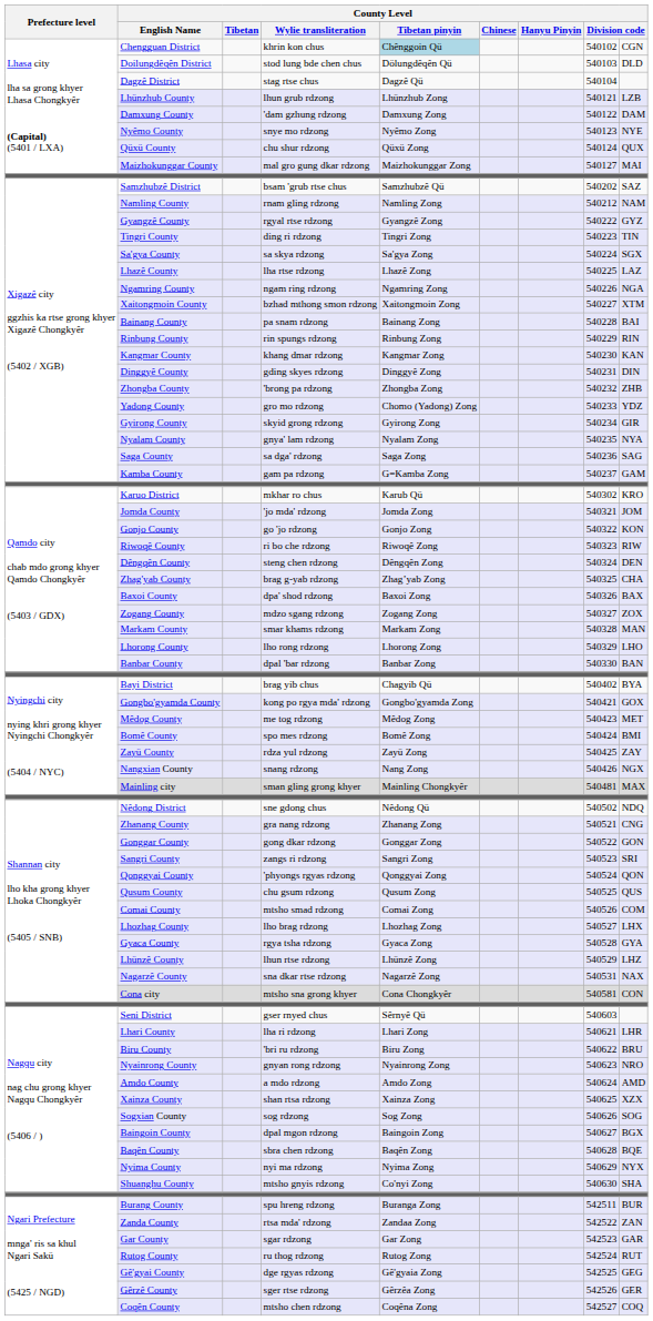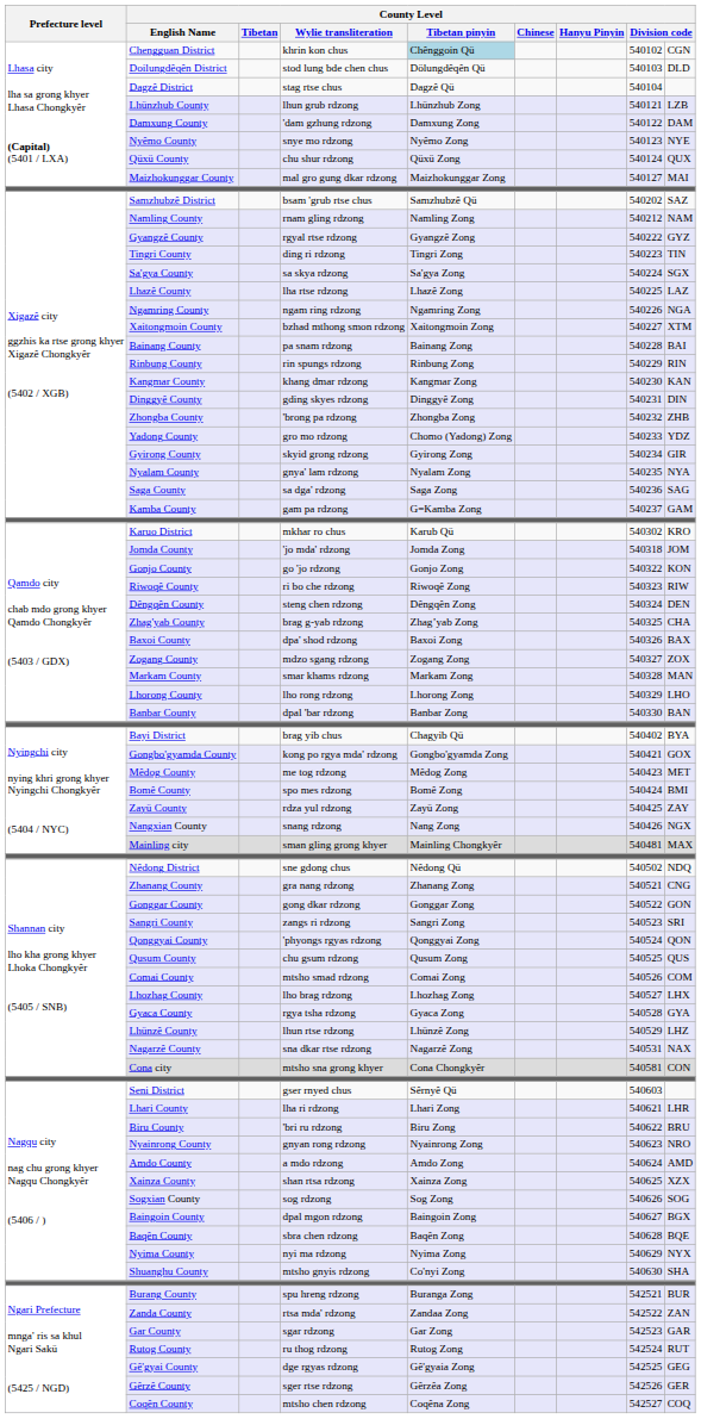Jomda County | column 8: 540321 -> 540318
Burang County | column 8: 542511 -> 542521
